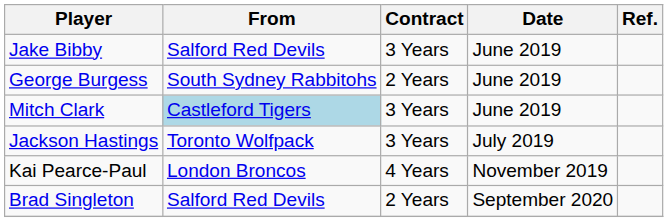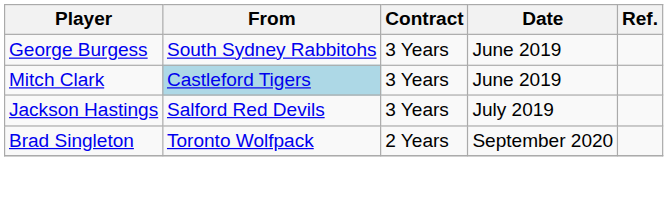- row: Jake Bibby | Salford Red Devils | 3 Years | June 2019
George Burgess | Contract: 2 Years -> 3 Years
Jackson Hastings | From: Toronto Wolfpack -> Salford Red Devils
- row: Kai Pearce-Paul | London Broncos | 4 Years | November 2019
Brad Singleton | From: Salford Red Devils -> Toronto Wolfpack
